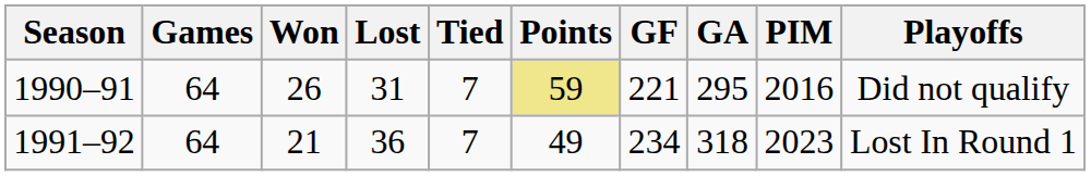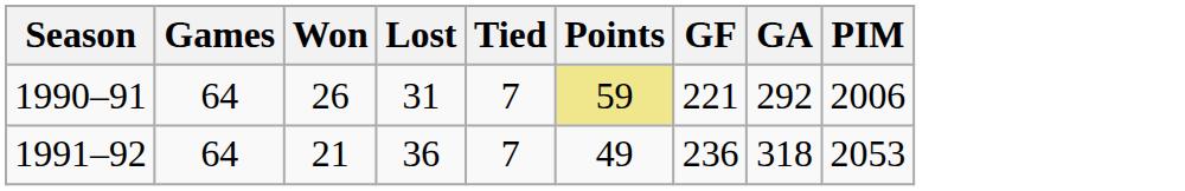- column: Playoffs | Did not qualify | Lost In Round 1
1990–91 | GA: 295 -> 292
1990–91 | PIM: 2016 -> 2006
1991–92 | GF: 234 -> 236
1991–92 | PIM: 2023 -> 2053
